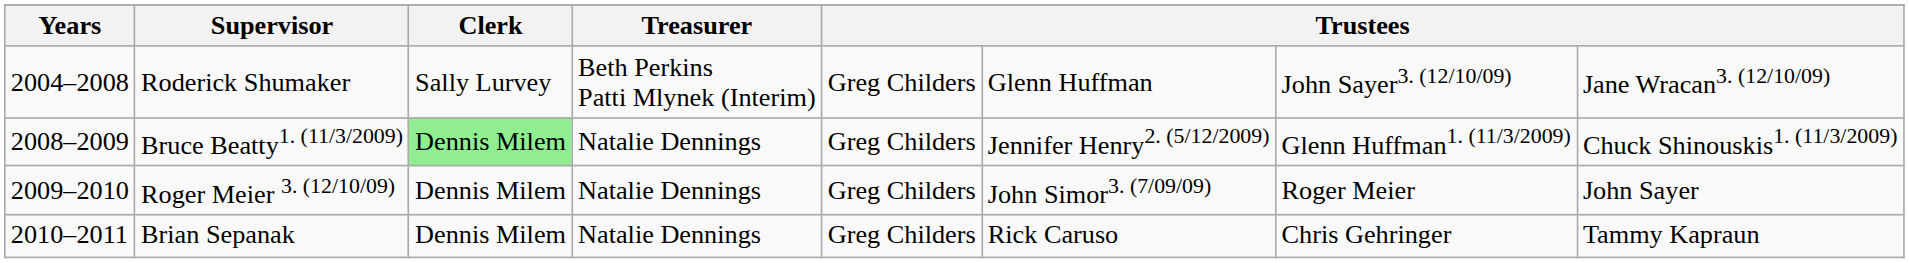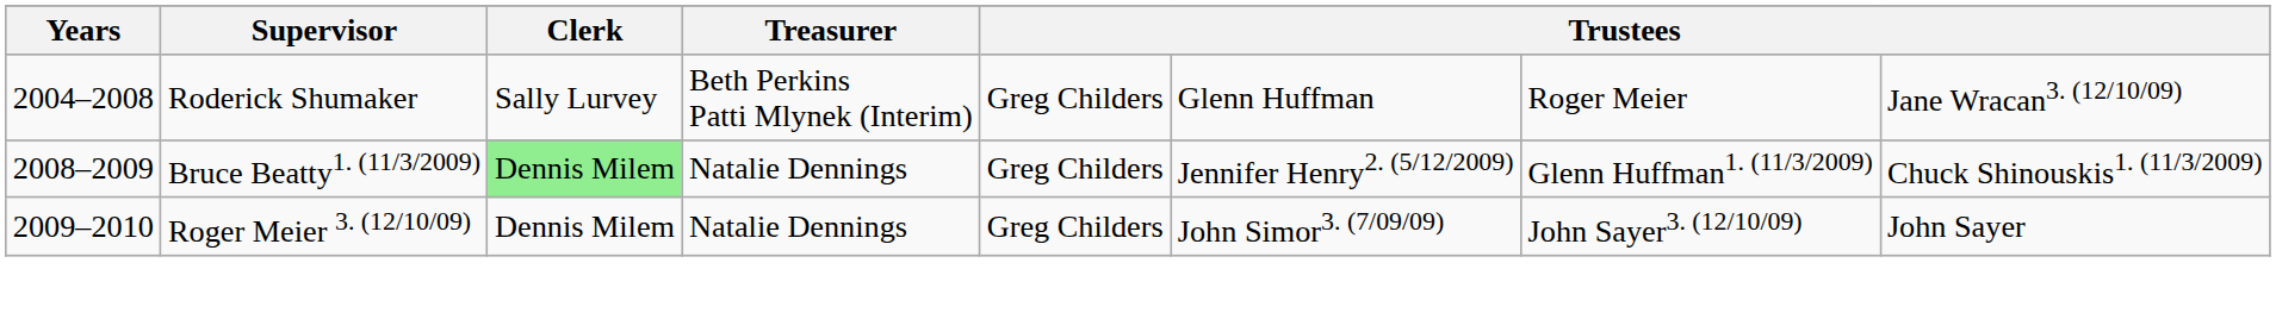Roderick Shumaker | column 7: John Sayer3. (12/10/09) -> Roger Meier
Roger Meier 3. (12/10/09) | column 7: Roger Meier -> John Sayer3. (12/10/09)
- row: 2010–2011 | Brian Sepanak | Dennis Milem | Natalie Dennings | Greg Childers | Rick Caruso | Chris Gehringer | Tammy Kapraun
